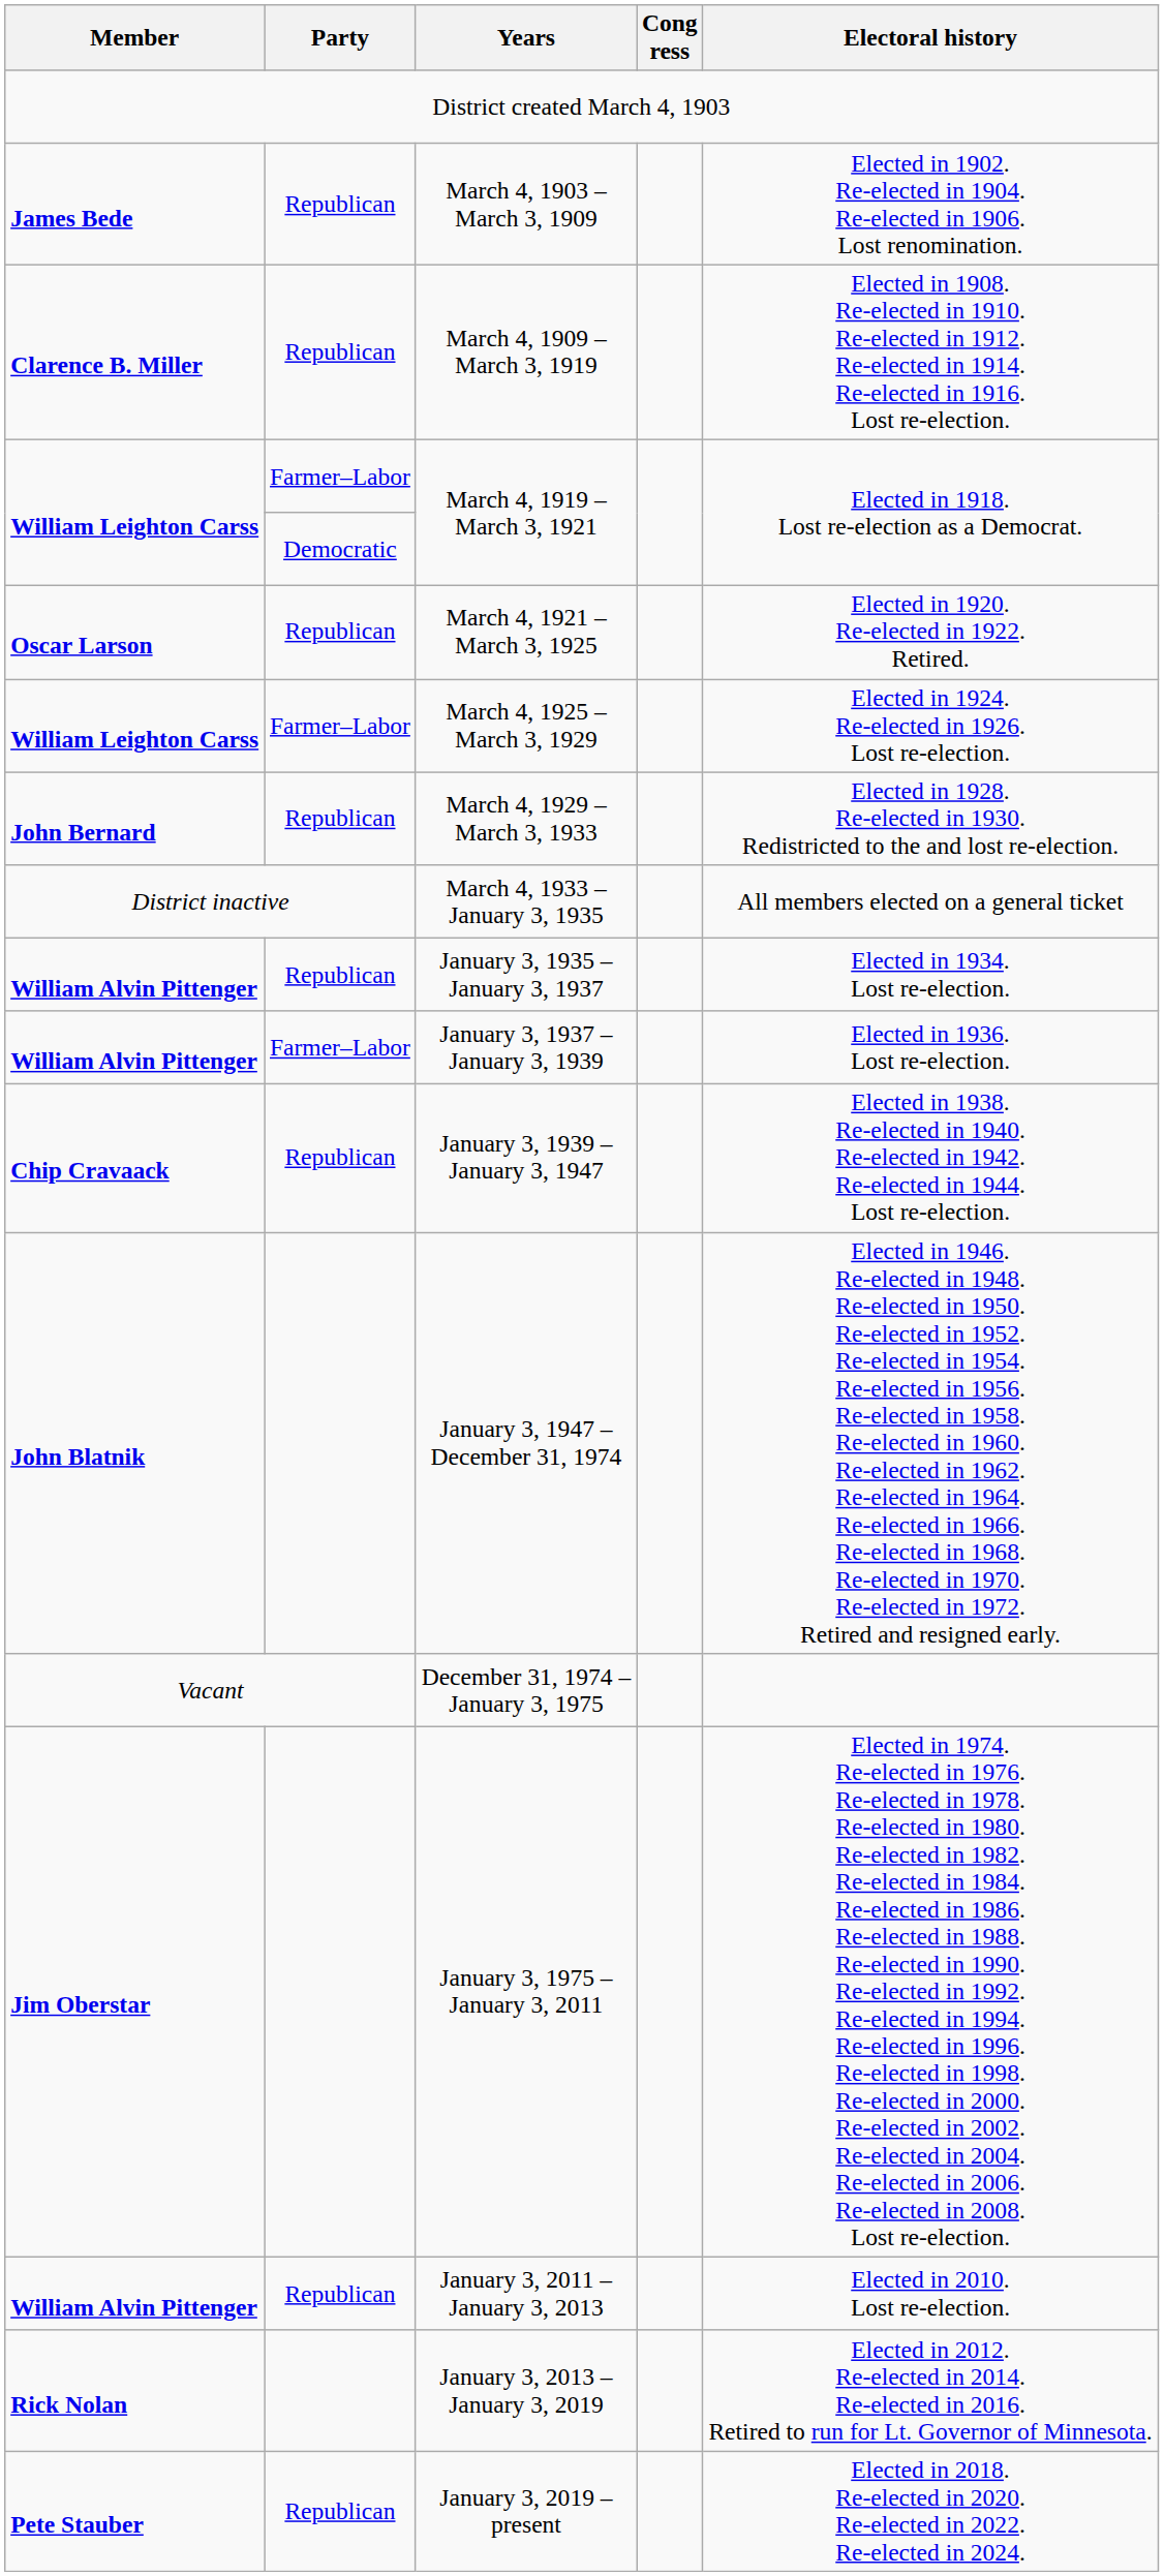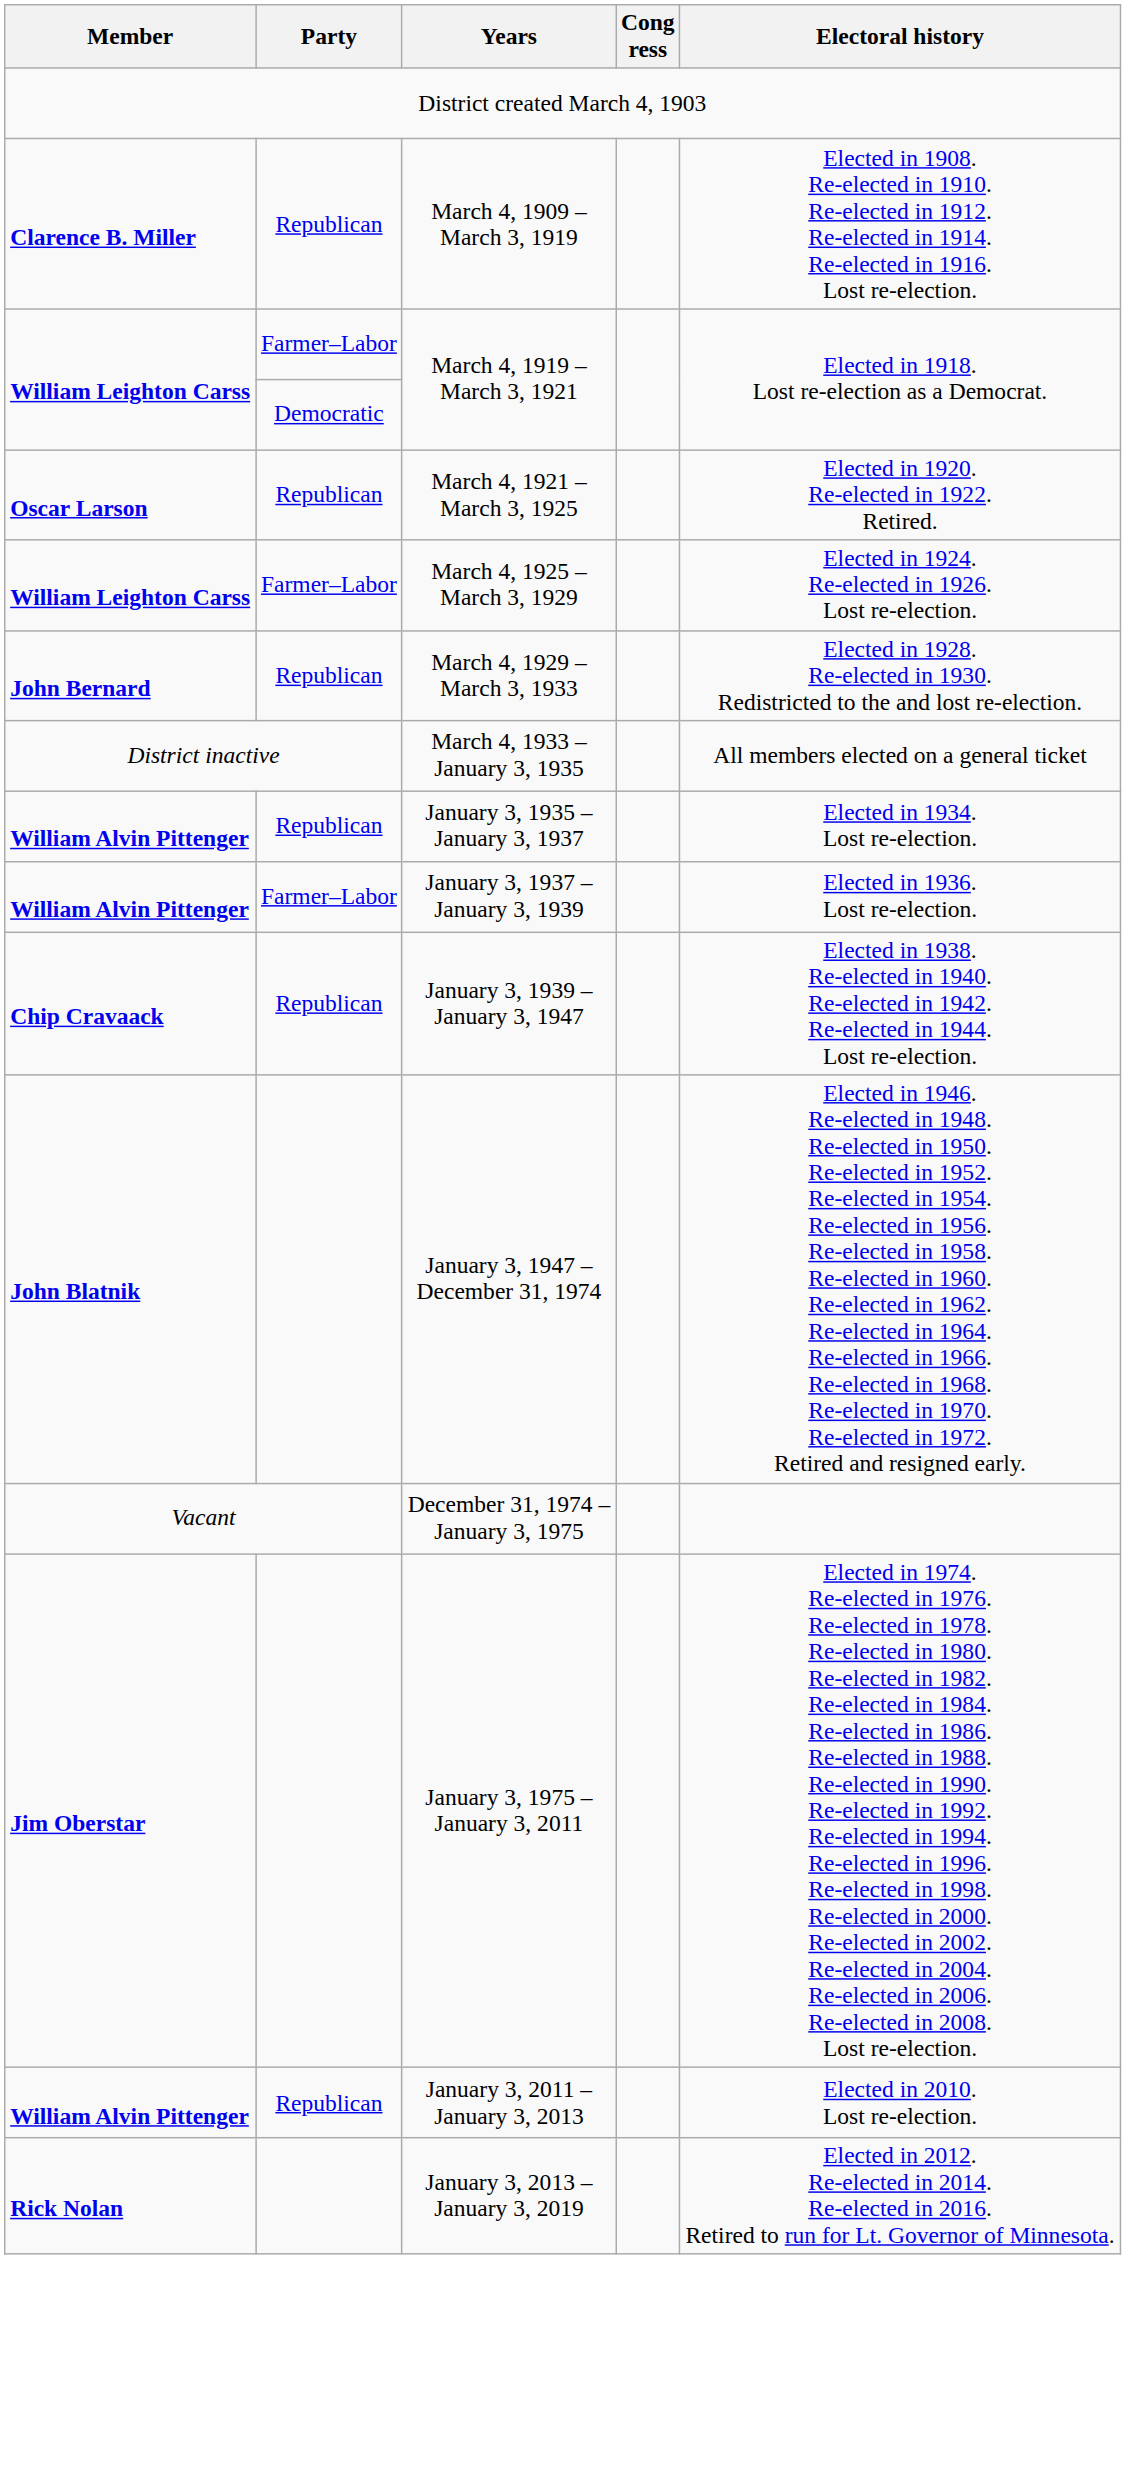- row: James Bede | Republican | March 4, 1903 – March 3, 1909 | Elected in 1902. Re-elected in 1904. Re-elected in 1906. Lost renomination.
- row: Pete Stauber | Republican | January 3, 2019 – present | Elected in 2018. Re-elected in 2020. Re-elected in 2022. Re-elected in 2024.
